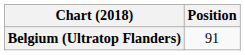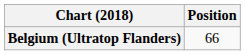Belgium (Ultratop Flanders) | Position: 91 -> 66
